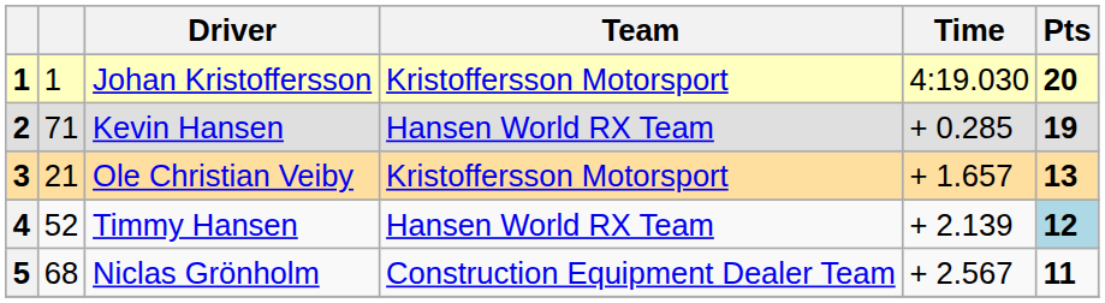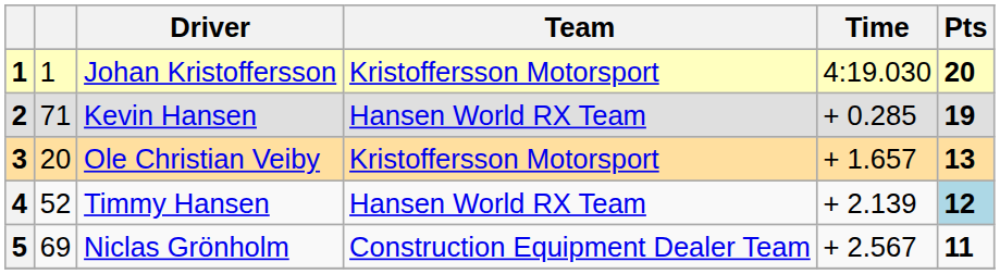Ole Christian Veiby | column 2: 21 -> 20
Niclas Grönholm | column 2: 68 -> 69
